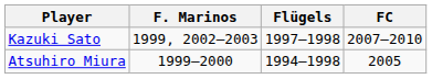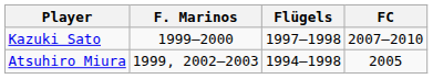Kazuki Sato | F. Marinos: 1999, 2002–2003 -> 1999–2000
Atsuhiro Miura | F. Marinos: 1999–2000 -> 1999, 2002–2003
